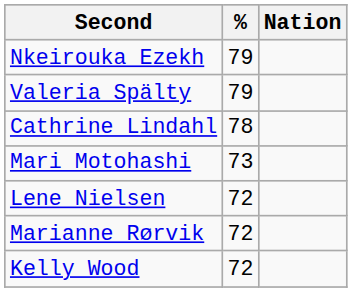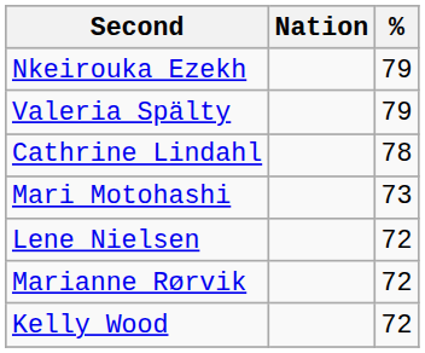columns swapped: Nation <-> %
